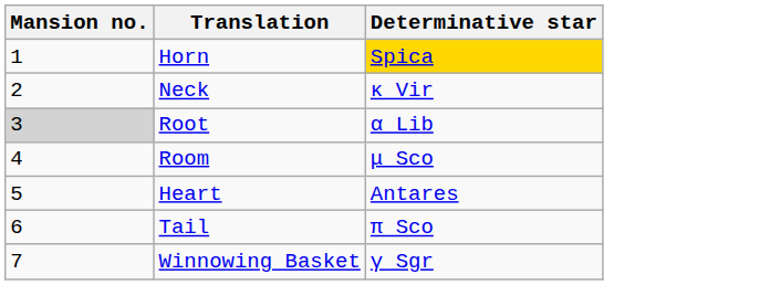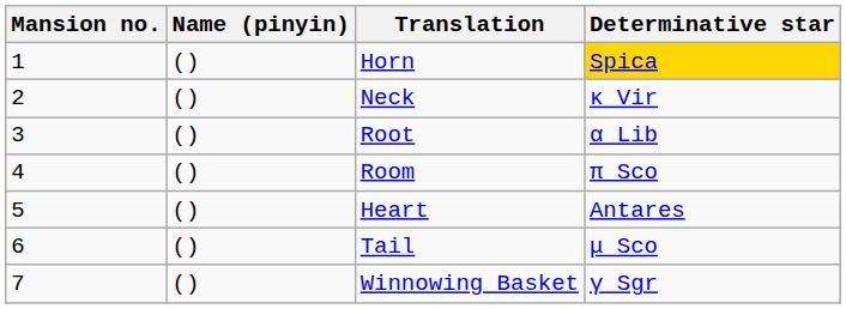+ column: Name (pinyin) | () | () | () | () | () | () | ()
Root | Mansion no.: lightgrey background -> no background
Room | Determinative star: μ Sco -> π Sco
Tail | Determinative star: π Sco -> μ Sco
